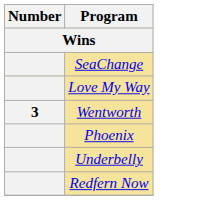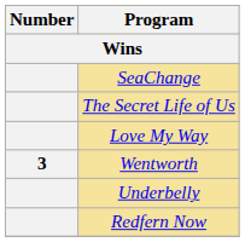+ row: The Secret Life of Us
- row: Phoenix
